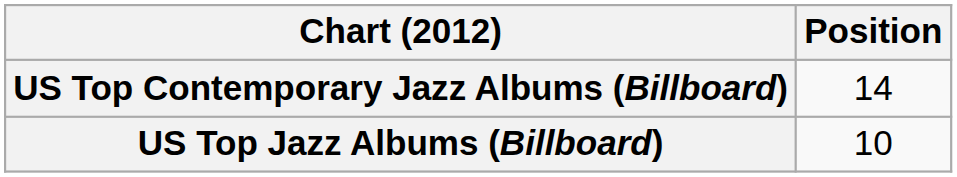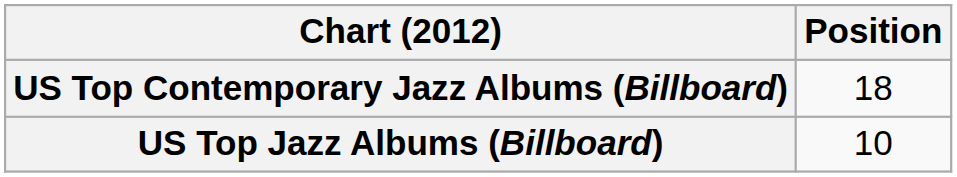US Top Contemporary Jazz Albums (Billboard) | Position: 14 -> 18
